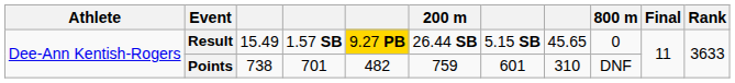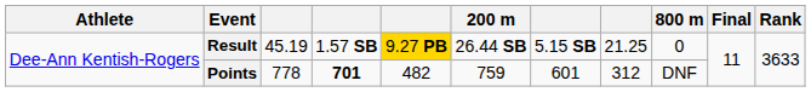Result | column 3: 15.49 -> 45.19
Result | column 8: 45.65 -> 21.25
Points | column 3: 738 -> 778
Points | column 4: normal -> bold
Points | column 8: 310 -> 312
